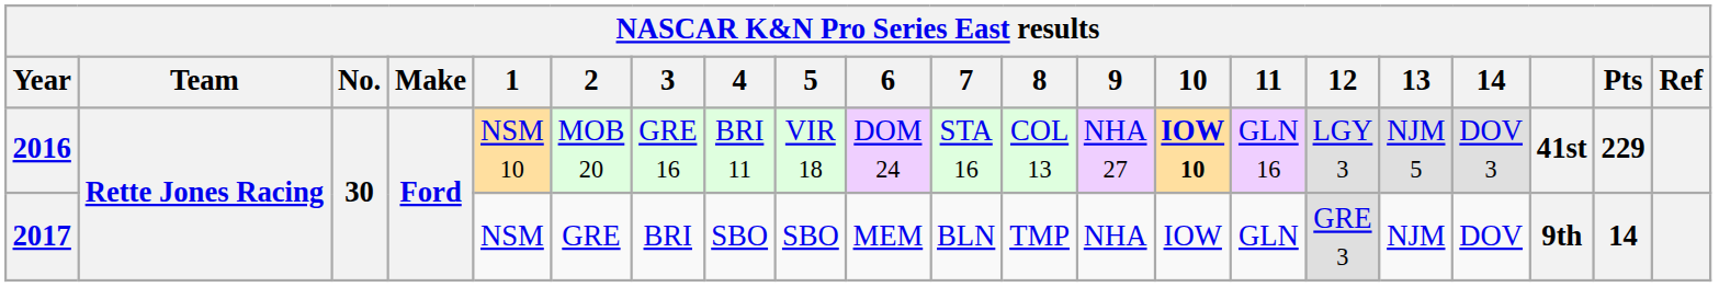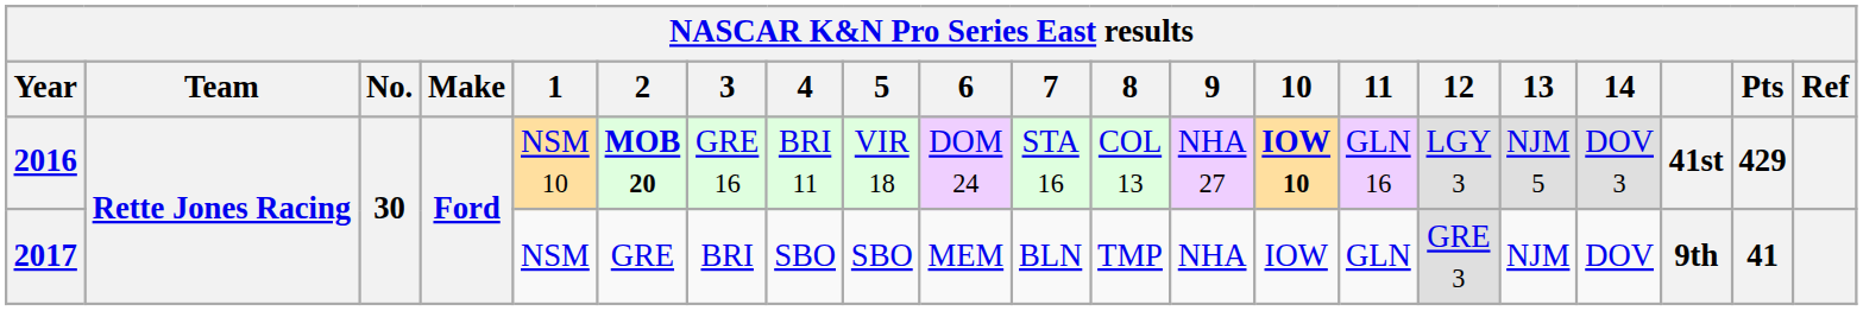2016 | 2: normal -> bold
2016 | Pts: 229 -> 429
2017 | Pts: 14 -> 41
